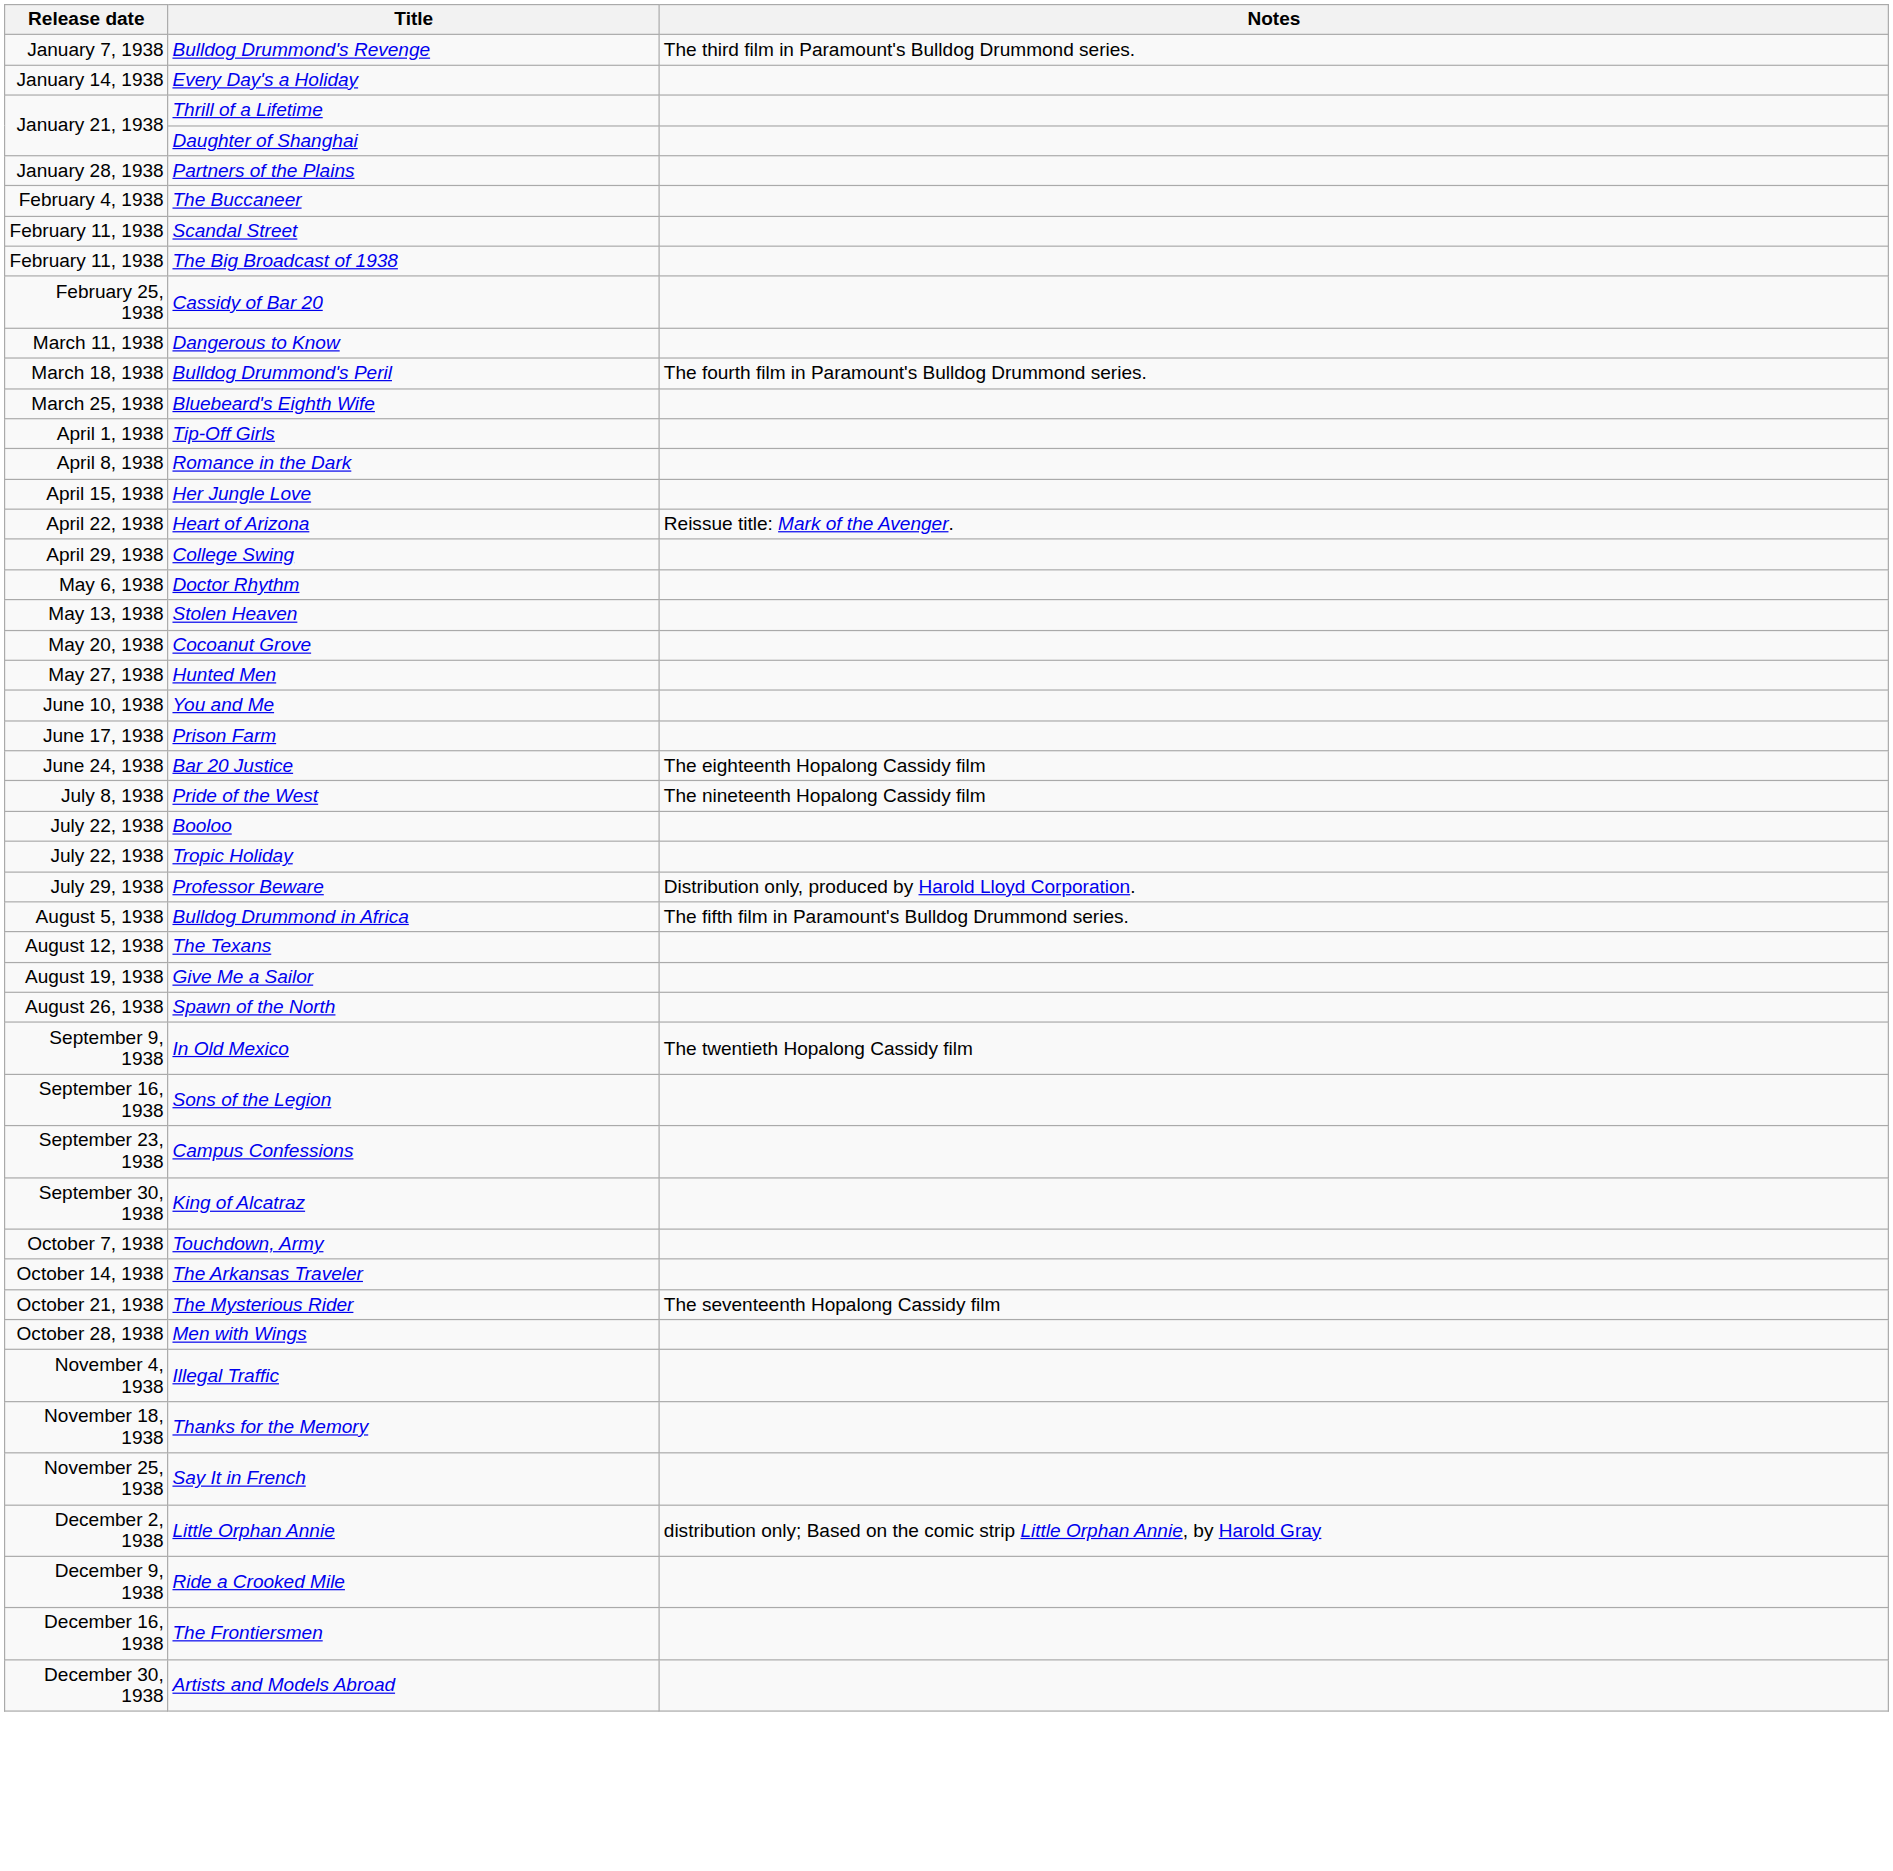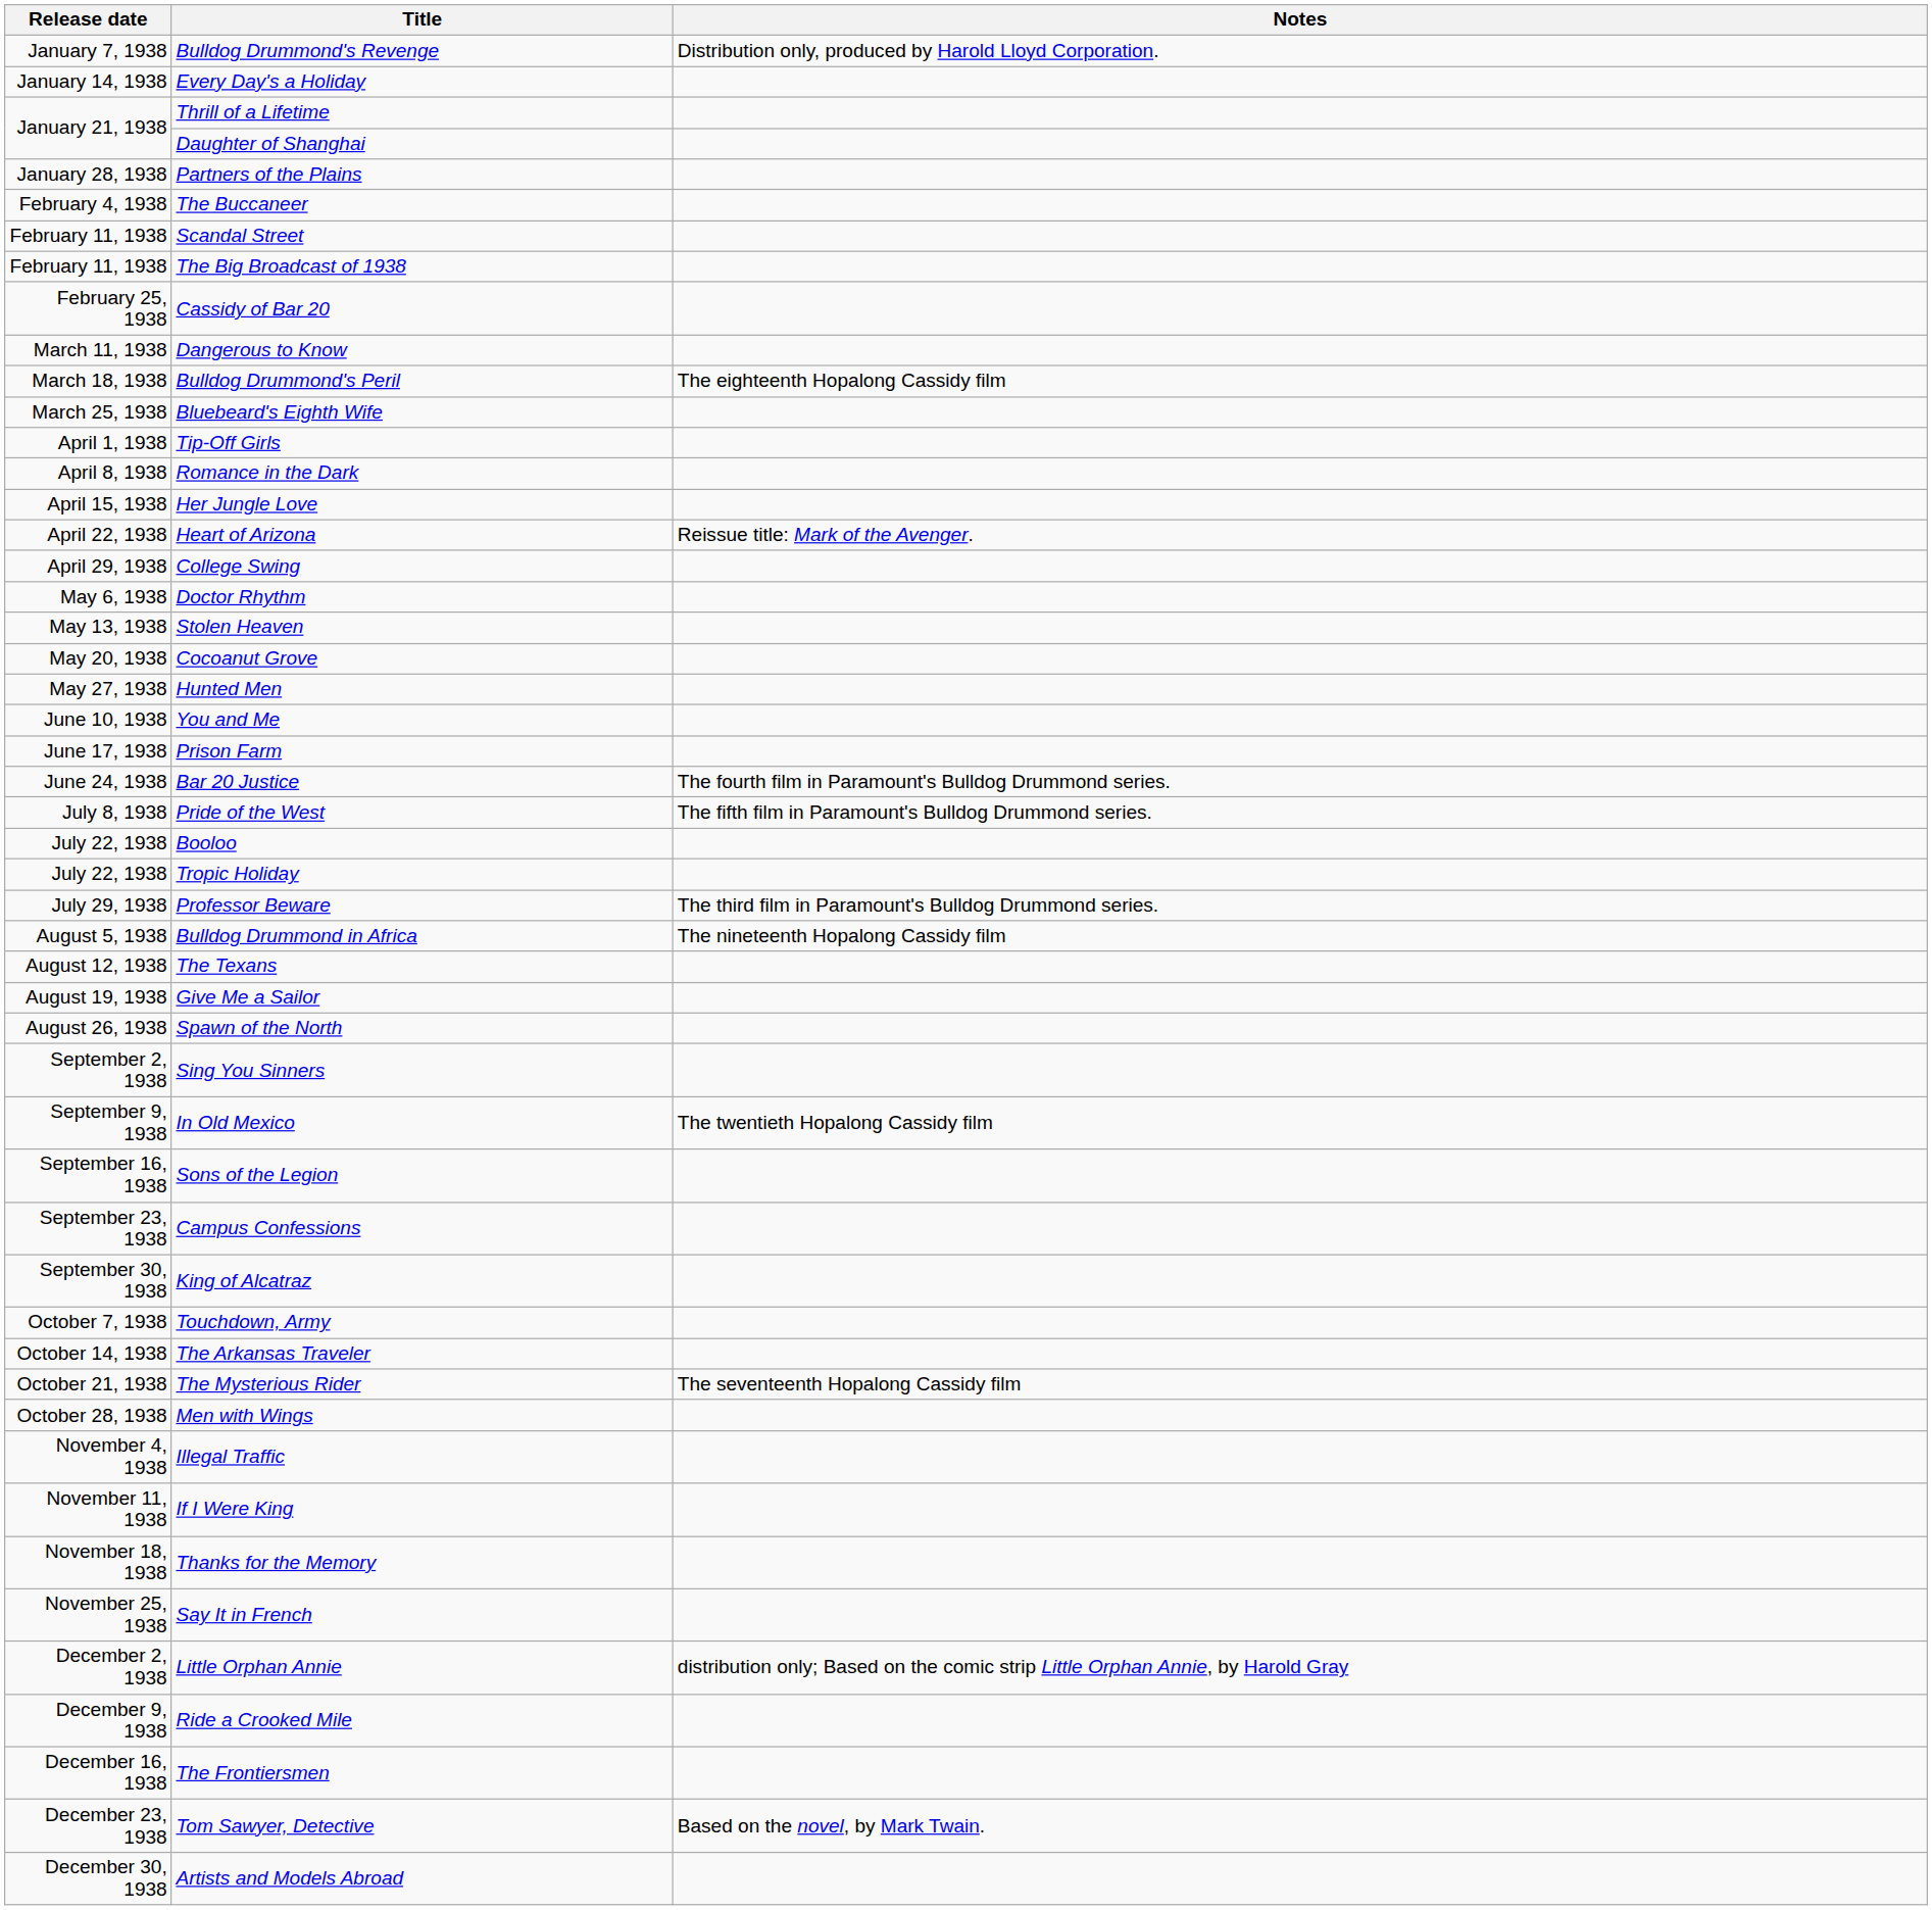Bulldog Drummond's Revenge | Notes: The third film in Paramount's Bulldog Drummond series. -> Distribution only, produced by Harold Lloyd Corporation.
Bulldog Drummond's Peril | Notes: The fourth film in Paramount's Bulldog Drummond series. -> The eighteenth Hopalong Cassidy film
Bar 20 Justice | Notes: The eighteenth Hopalong Cassidy film -> The fourth film in Paramount's Bulldog Drummond series.
Pride of the West | Notes: The nineteenth Hopalong Cassidy film -> The fifth film in Paramount's Bulldog Drummond series.
Professor Beware | Notes: Distribution only, produced by Harold Lloyd Corporation. -> The third film in Paramount's Bulldog Drummond series.
Bulldog Drummond in Africa | Notes: The fifth film in Paramount's Bulldog Drummond series. -> The nineteenth Hopalong Cassidy film
+ row: September 2, 1938 | Sing You Sinners
+ row: November 11, 1938 | If I Were King
+ row: December 23, 1938 | Tom Sawyer, Detective | Based on the novel, by Mark Twain.
